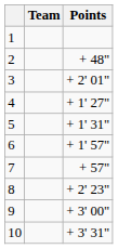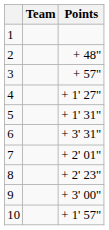3 | Points: + 2' 01" -> + 57"
6 | Points: + 1' 57" -> + 3' 31"
7 | Points: + 57" -> + 2' 01"
10 | Points: + 3' 31" -> + 1' 57"
